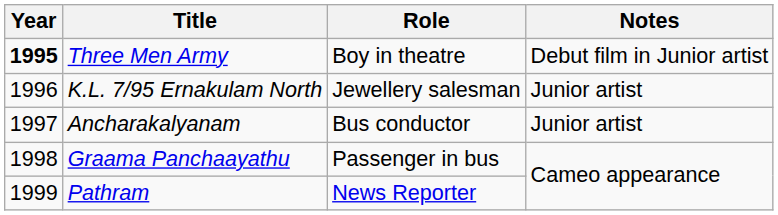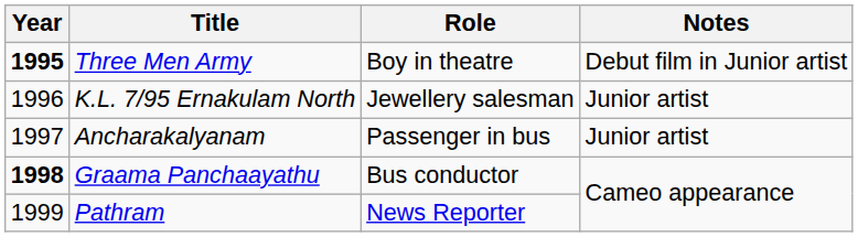Ancharakalyanam | Role: Bus conductor -> Passenger in bus
Graama Panchaayathu | Year: normal -> bold
Graama Panchaayathu | Role: Passenger in bus -> Bus conductor
